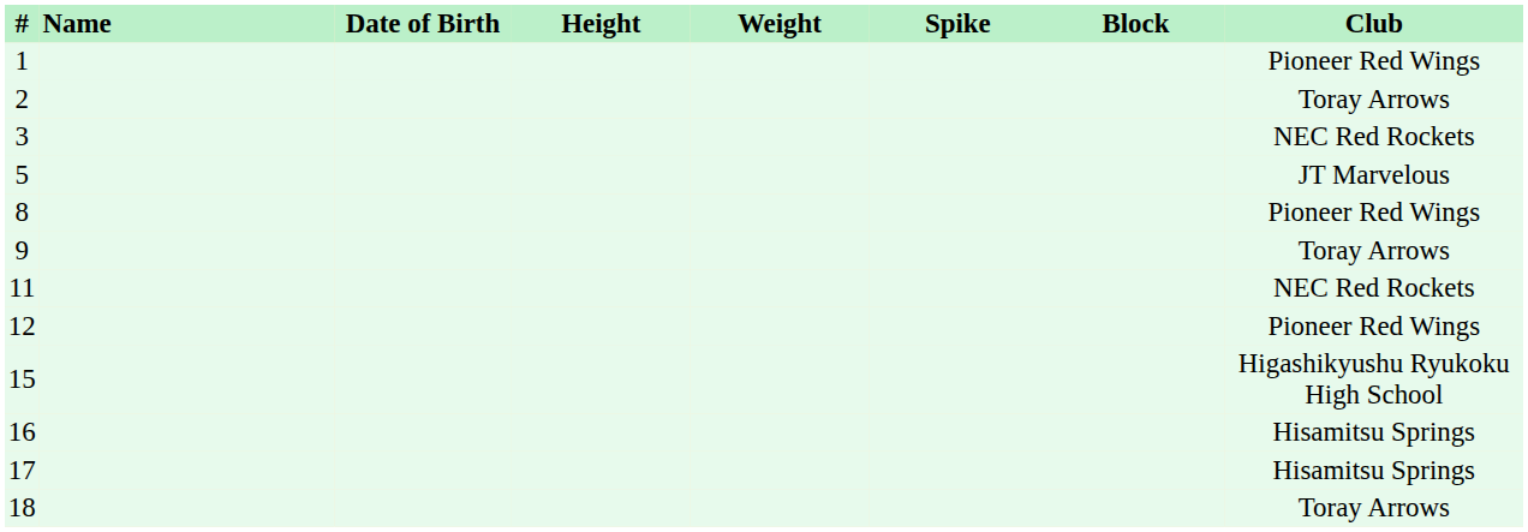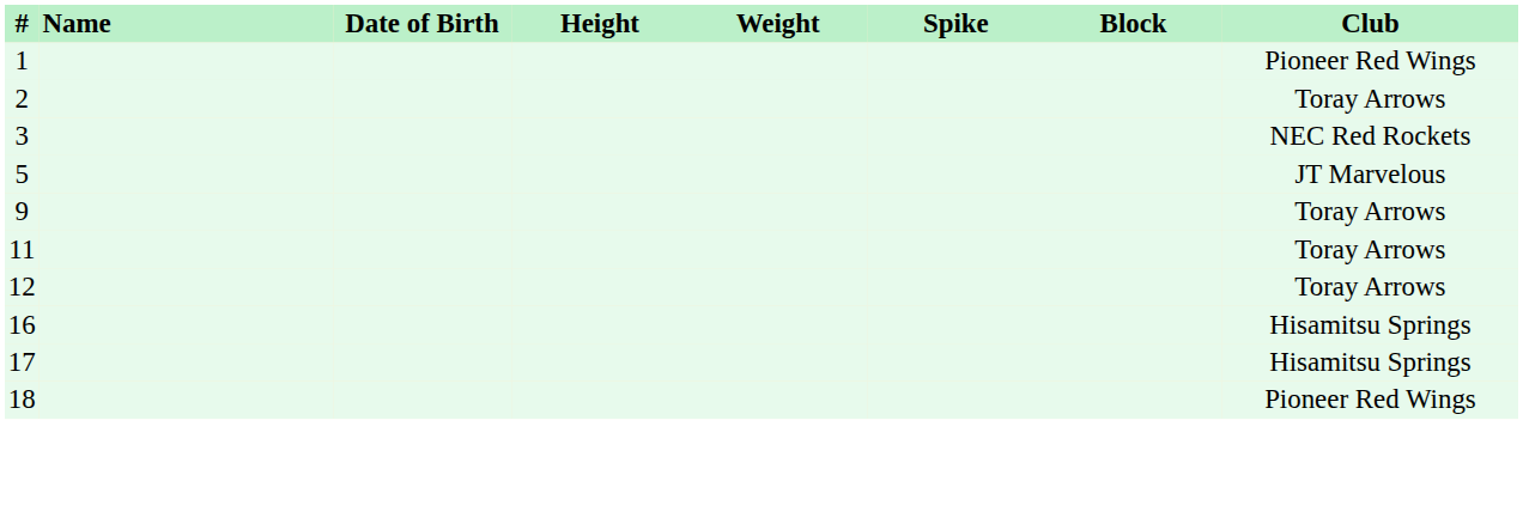- row: 8 | Pioneer Red Wings
11 | Club: NEC Red Rockets -> Toray Arrows
12 | Club: Pioneer Red Wings -> Toray Arrows
- row: 15 | Higashikyushu Ryukoku High School
18 | Club: Toray Arrows -> Pioneer Red Wings
